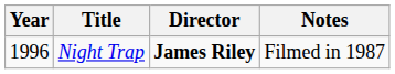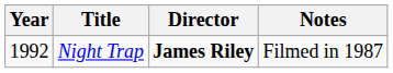Night Trap | Year: 1996 -> 1992
